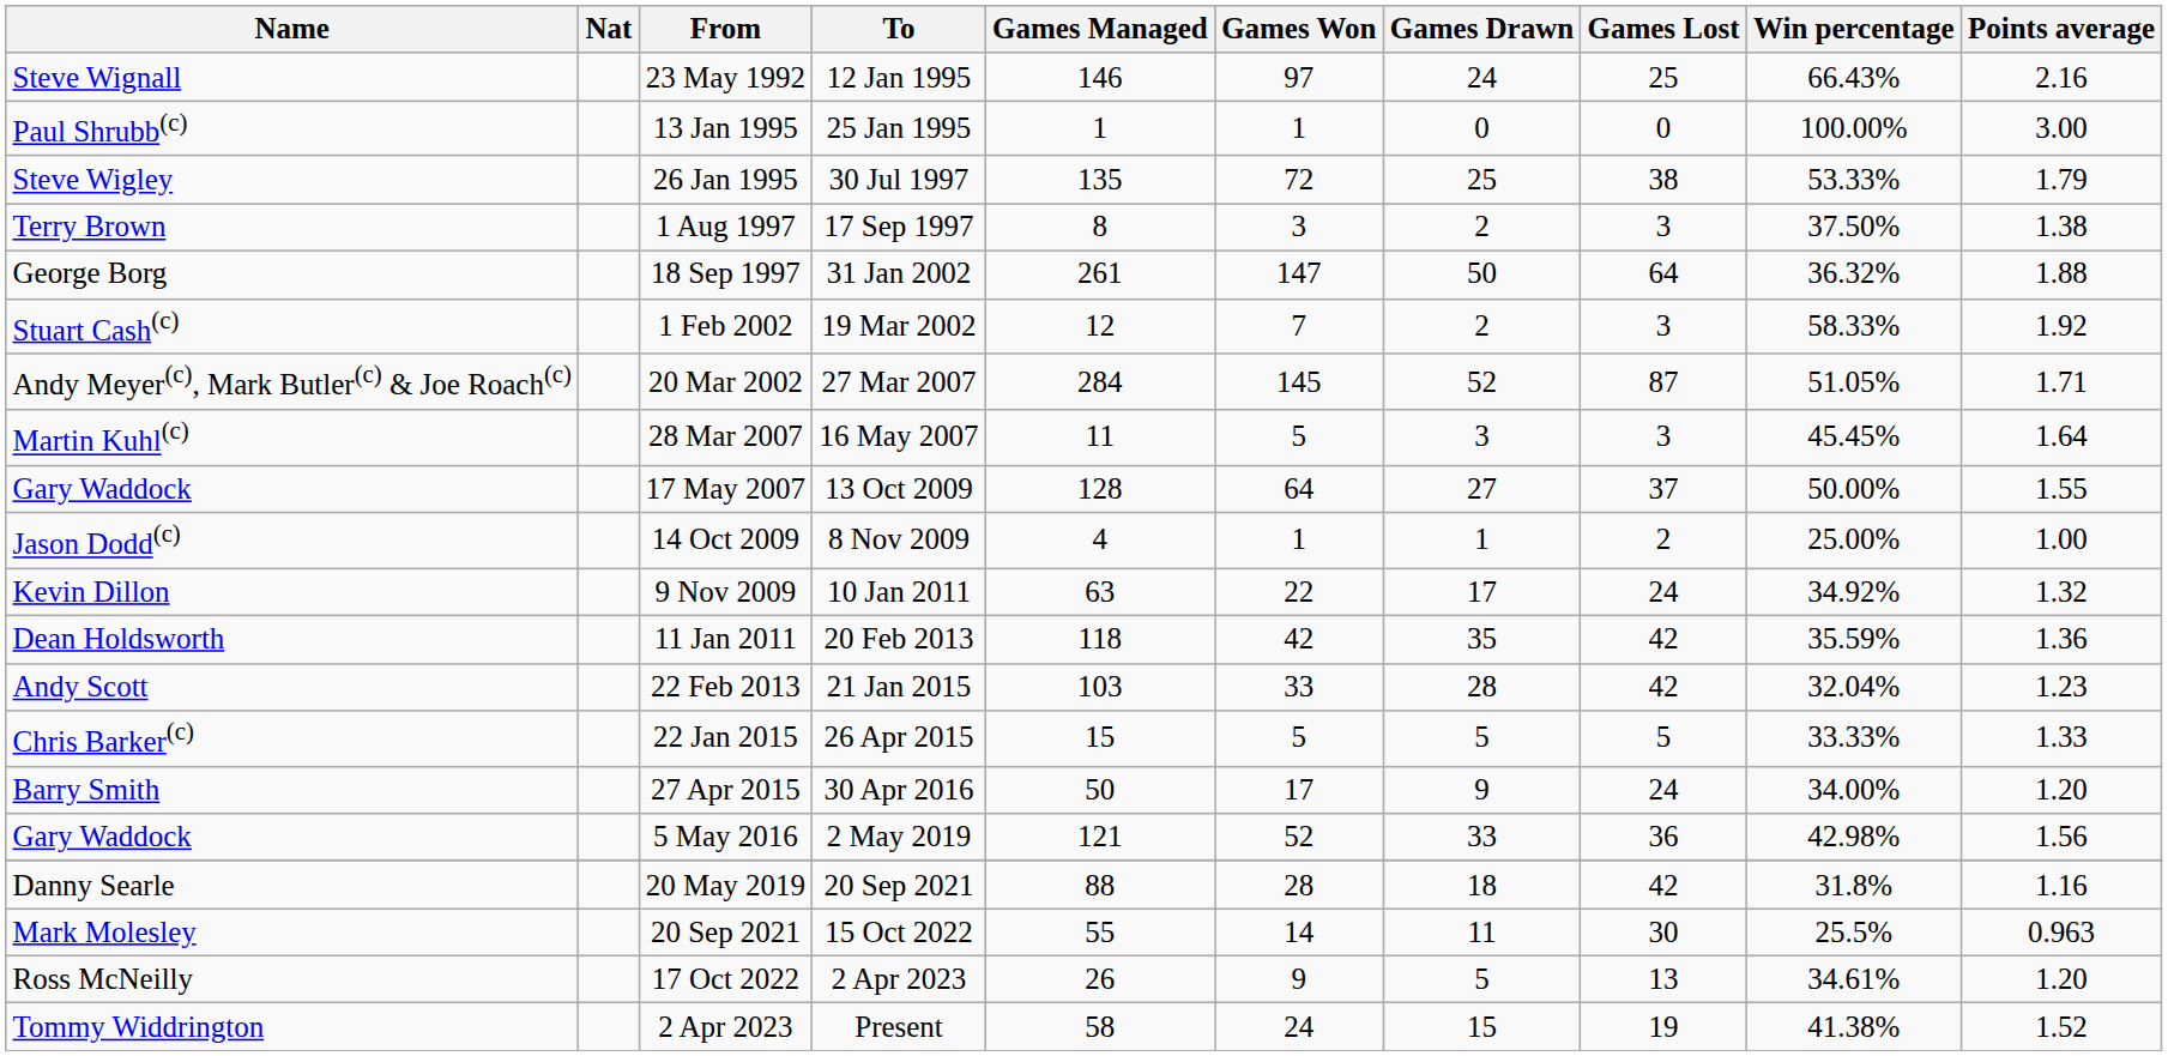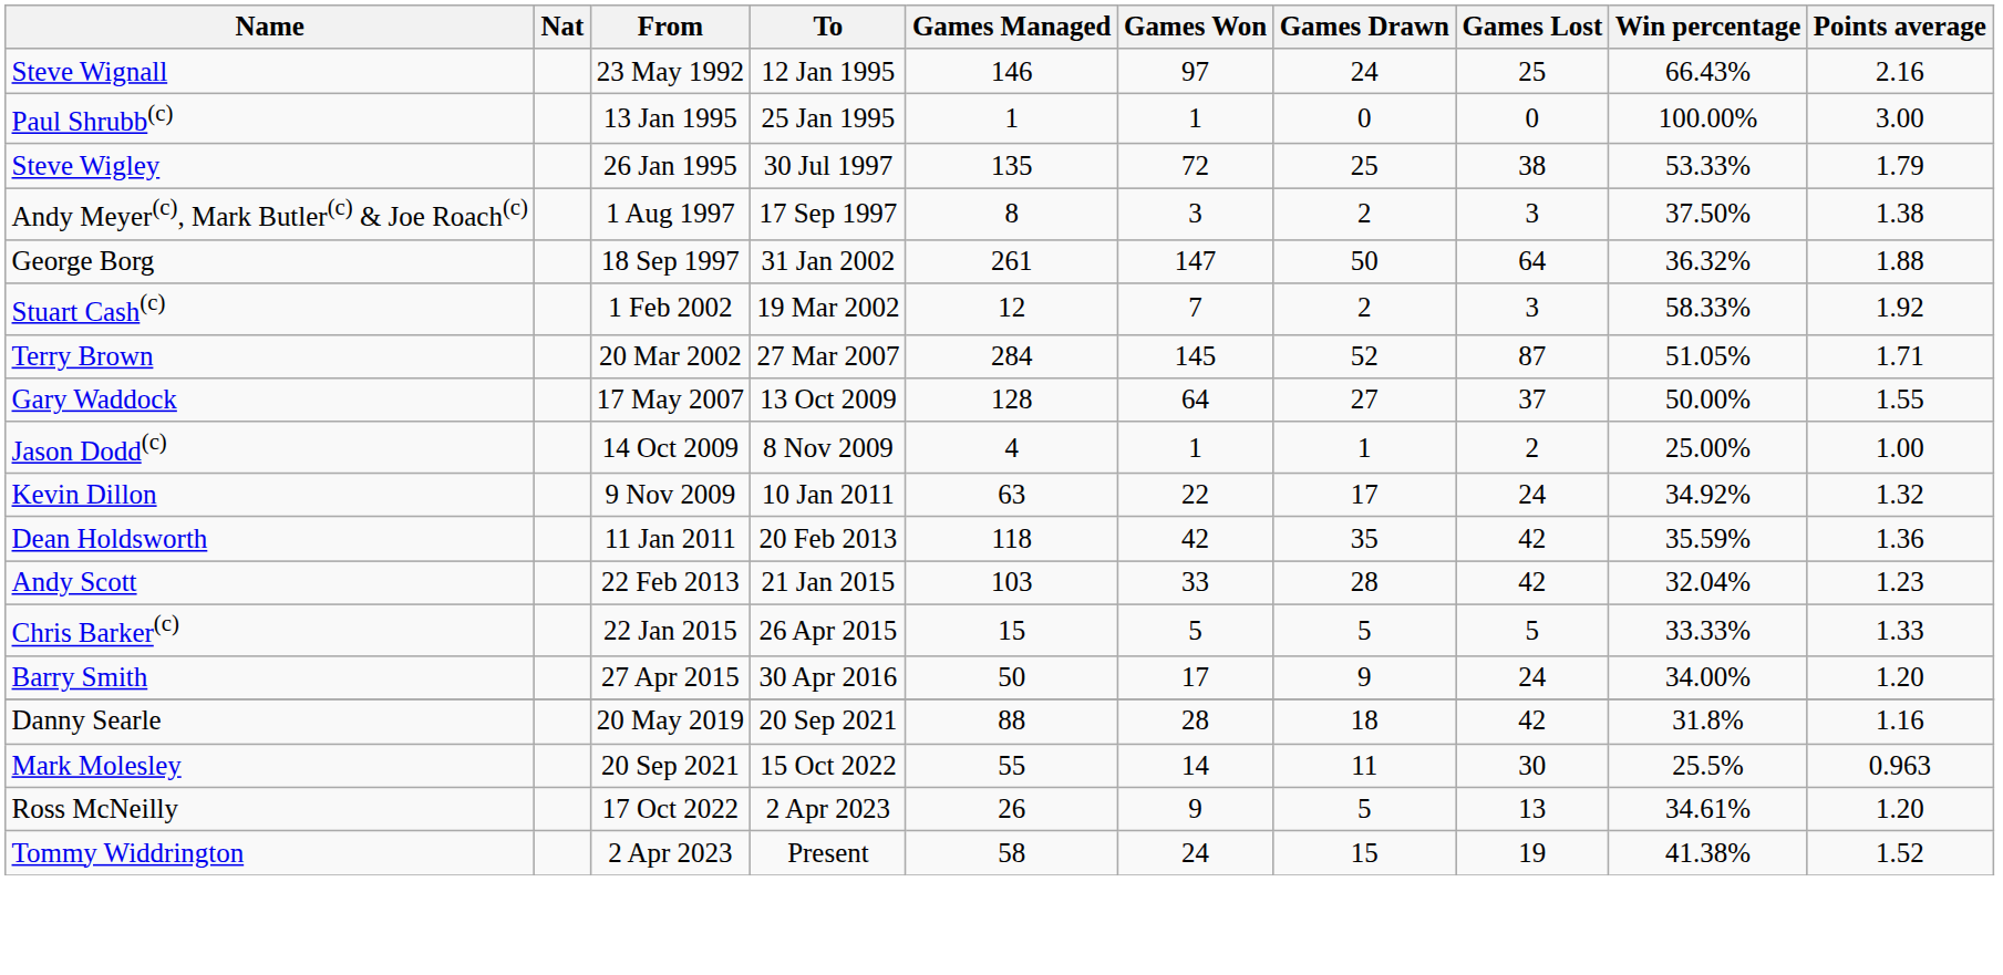1 Aug 1997 | Name: Terry Brown -> Andy Meyer(c), Mark Butler(c) & Joe Roach(c)
20 Mar 2002 | Name: Andy Meyer(c), Mark Butler(c) & Joe Roach(c) -> Terry Brown
- row: Martin Kuhl(c) | 28 Mar 2007 | 16 May 2007 | 11 | 5 | 3 | 3 | 45.45% | 1.64
- row: Gary Waddock | 5 May 2016 | 2 May 2019 | 121 | 52 | 33 | 36 | 42.98% | 1.56
